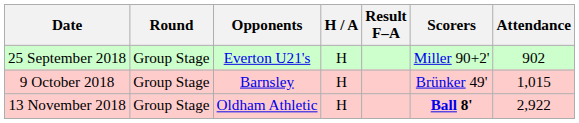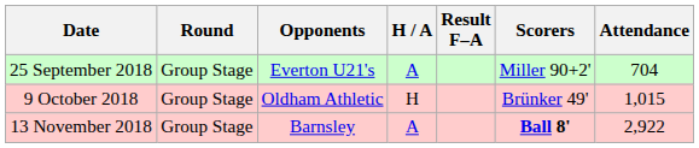25 September 2018 | H / A: H -> A
25 September 2018 | Attendance: 902 -> 704
9 October 2018 | Opponents: Barnsley -> Oldham Athletic
13 November 2018 | Opponents: Oldham Athletic -> Barnsley
13 November 2018 | H / A: H -> A
